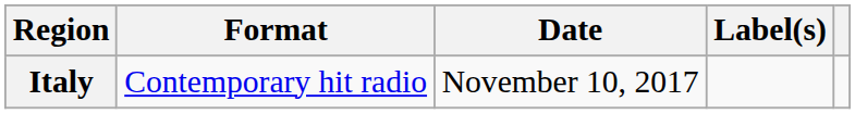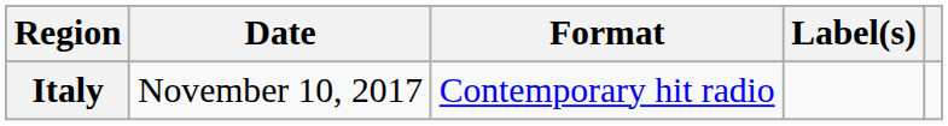columns swapped: Date <-> Format
